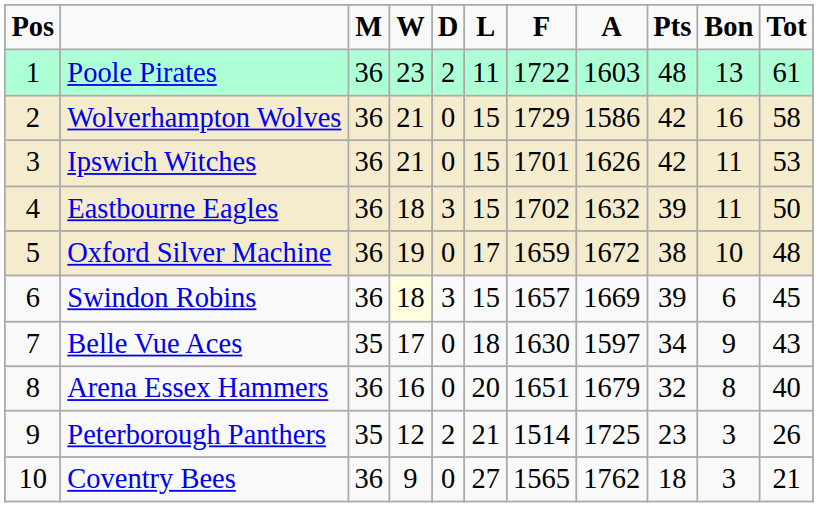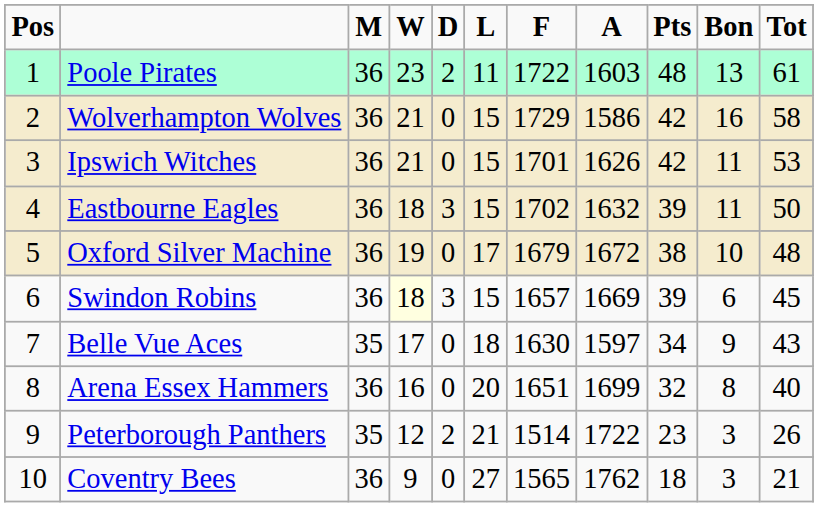Oxford Silver Machine | F: 1659 -> 1679
Arena Essex Hammers | A: 1679 -> 1699
Peterborough Panthers | A: 1725 -> 1722
